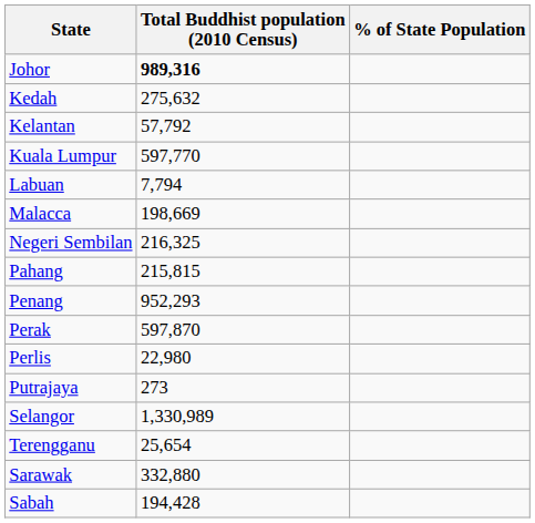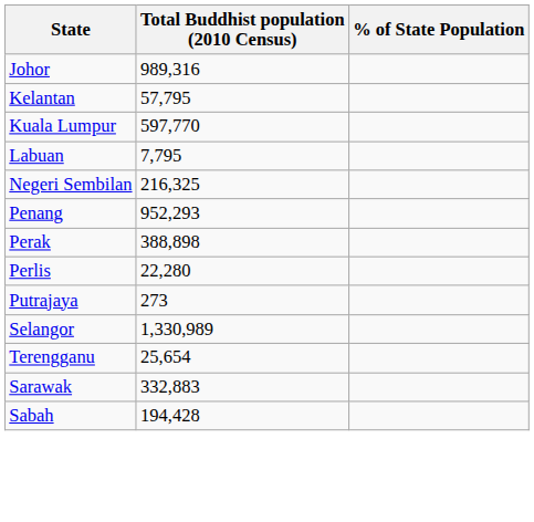Johor | Total Buddhist population (2010 Census): bold -> normal
- row: Kedah | 275,632
Kelantan | Total Buddhist population (2010 Census): 57,792 -> 57,795
Labuan | Total Buddhist population (2010 Census): 7,794 -> 7,795
- row: Malacca | 198,669
- row: Pahang | 215,815
Perak | Total Buddhist population (2010 Census): 597,870 -> 388,898
Perlis | Total Buddhist population (2010 Census): 22,980 -> 22,280
Sarawak | Total Buddhist population (2010 Census): 332,880 -> 332,883
